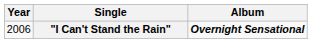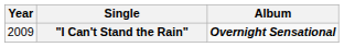"I Can't Stand the Rain" | Year: 2006 -> 2009
